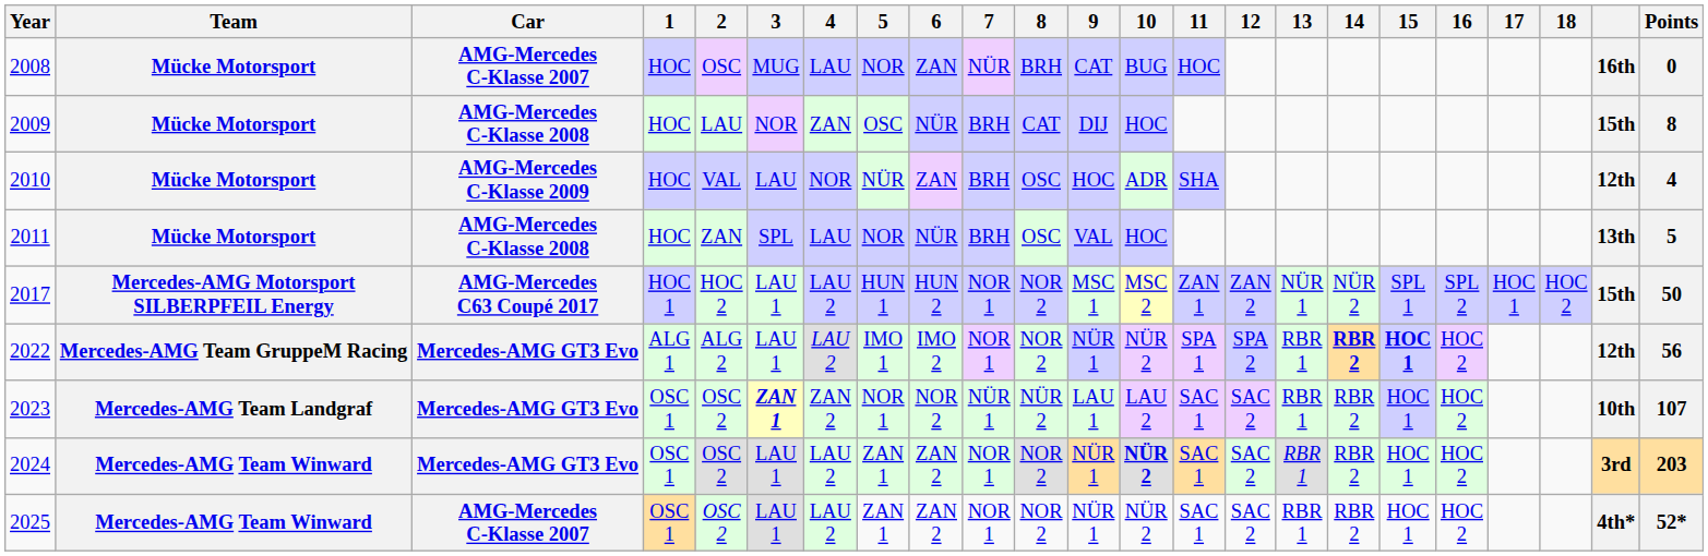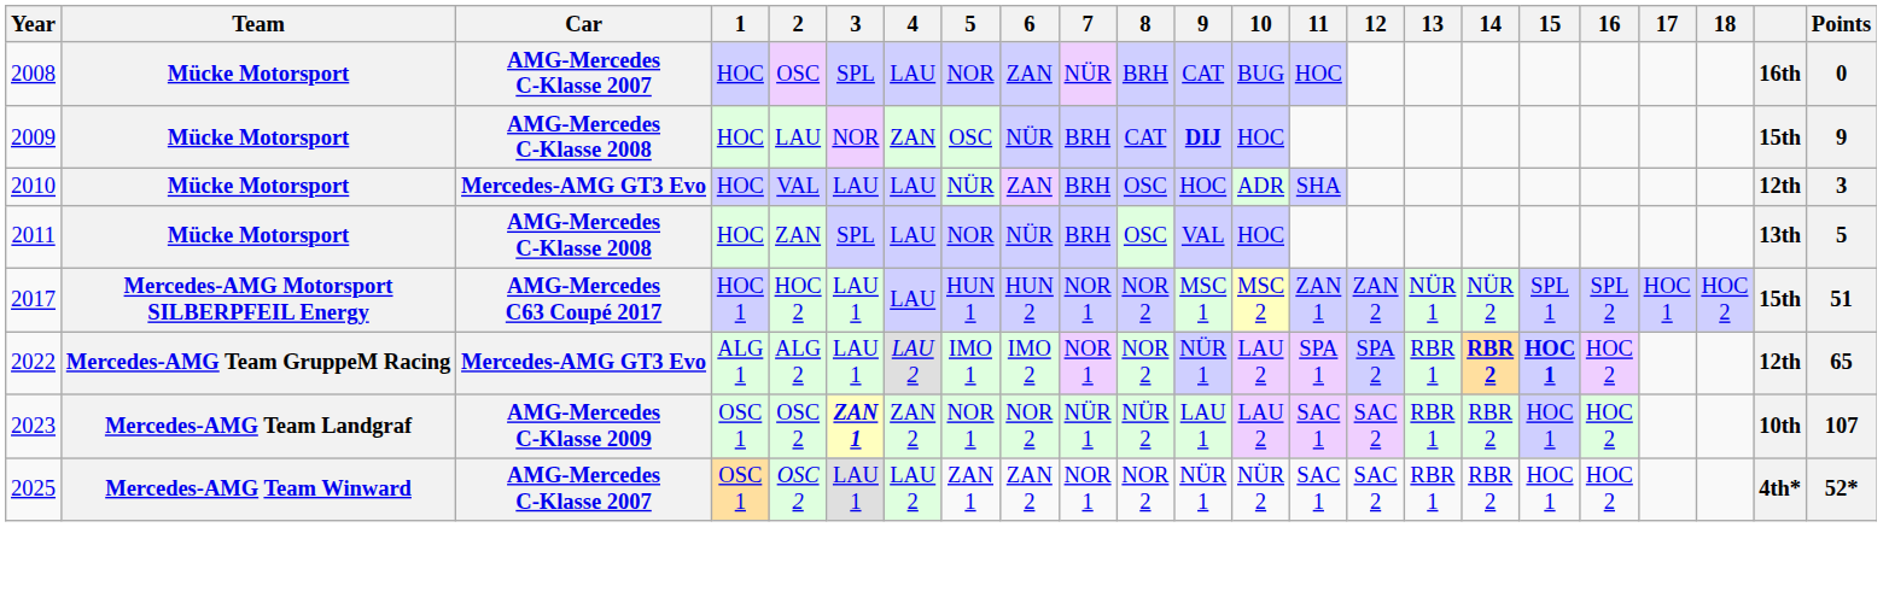2008 | 3: MUG -> SPL
2009 | 9: normal -> bold
2009 | Points: 8 -> 9
2010 | Car: AMG-Mercedes C-Klasse 2009 -> Mercedes-AMG GT3 Evo
2010 | 4: NOR -> LAU
2010 | Points: 4 -> 3
2017 | 4: LAU 2 -> LAU
2017 | Points: 50 -> 51
2022 | 10: NÜR 2 -> LAU 2
2022 | Points: 56 -> 65
2023 | Car: Mercedes-AMG GT3 Evo -> AMG-Mercedes C-Klasse 2009
- row: 2024 | Mercedes-AMG Team Winward | Mercedes-AMG GT3 Evo | OSC 1 | OSC 2 | LAU 1 | LAU 2 | ZAN 1 | ZAN 2 | NOR 1 | NOR 2 | NÜR 1 | NÜR 2 | SAC 1 | SAC 2 | RBR 1 | RBR 2 | HOC 1 | HOC 2 | 3rd | 203
